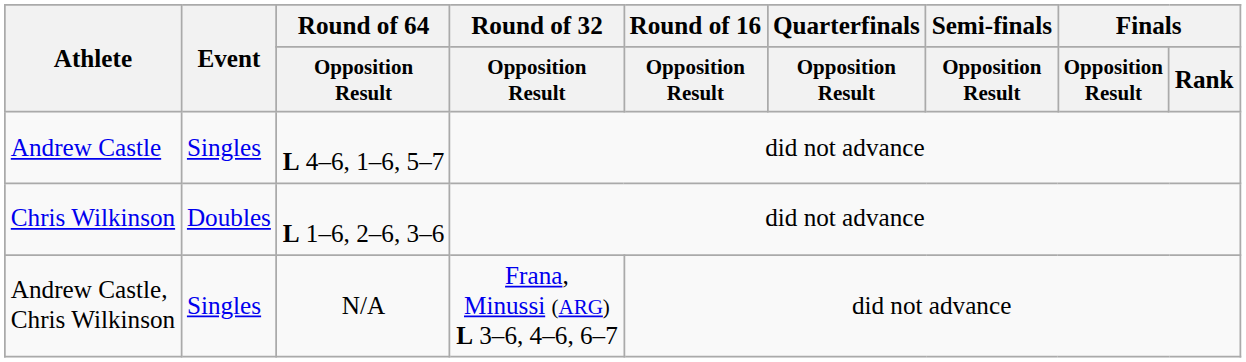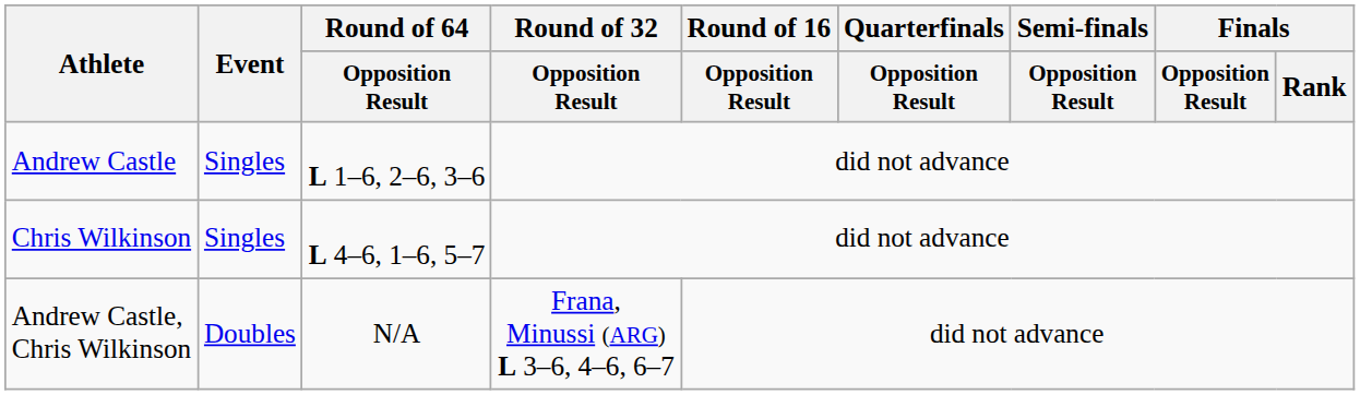Andrew Castle | Round of 64 / Opposition Result: L 4–6, 1–6, 5–7 -> L 1–6, 2–6, 3–6
Chris Wilkinson | Event: Doubles -> Singles
Chris Wilkinson | Round of 64 / Opposition Result: L 1–6, 2–6, 3–6 -> L 4–6, 1–6, 5–7
Andrew Castle, Chris Wilkinson | Event: Singles -> Doubles
